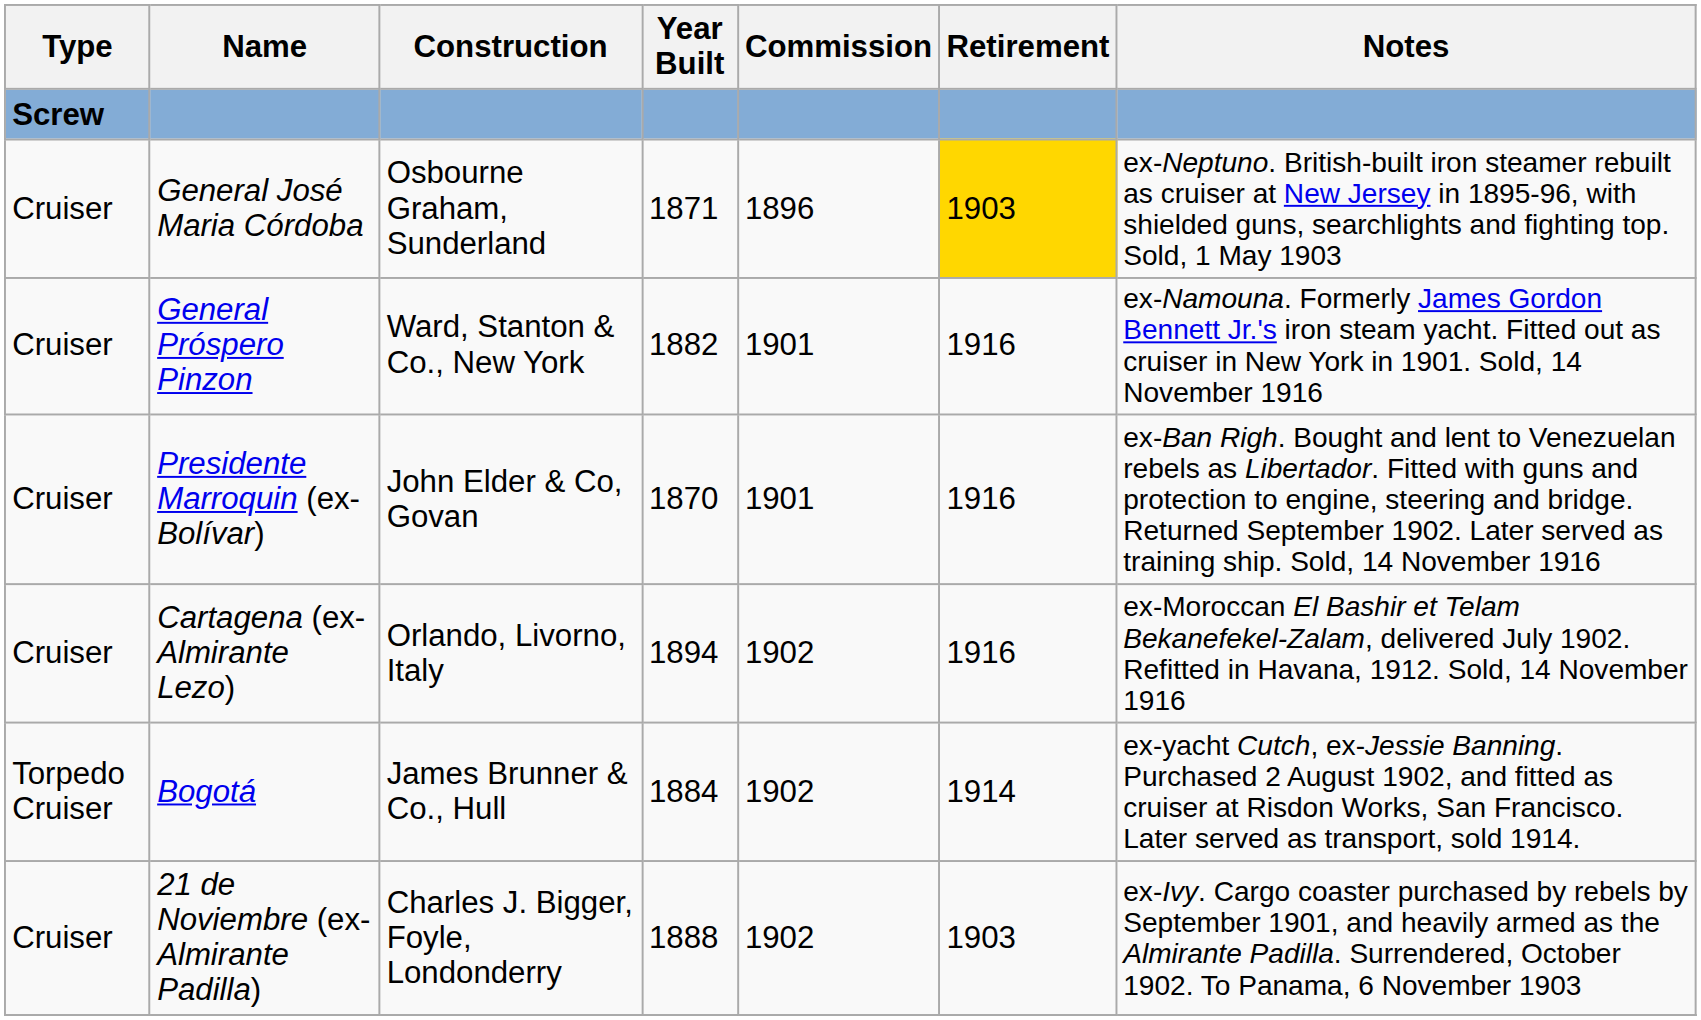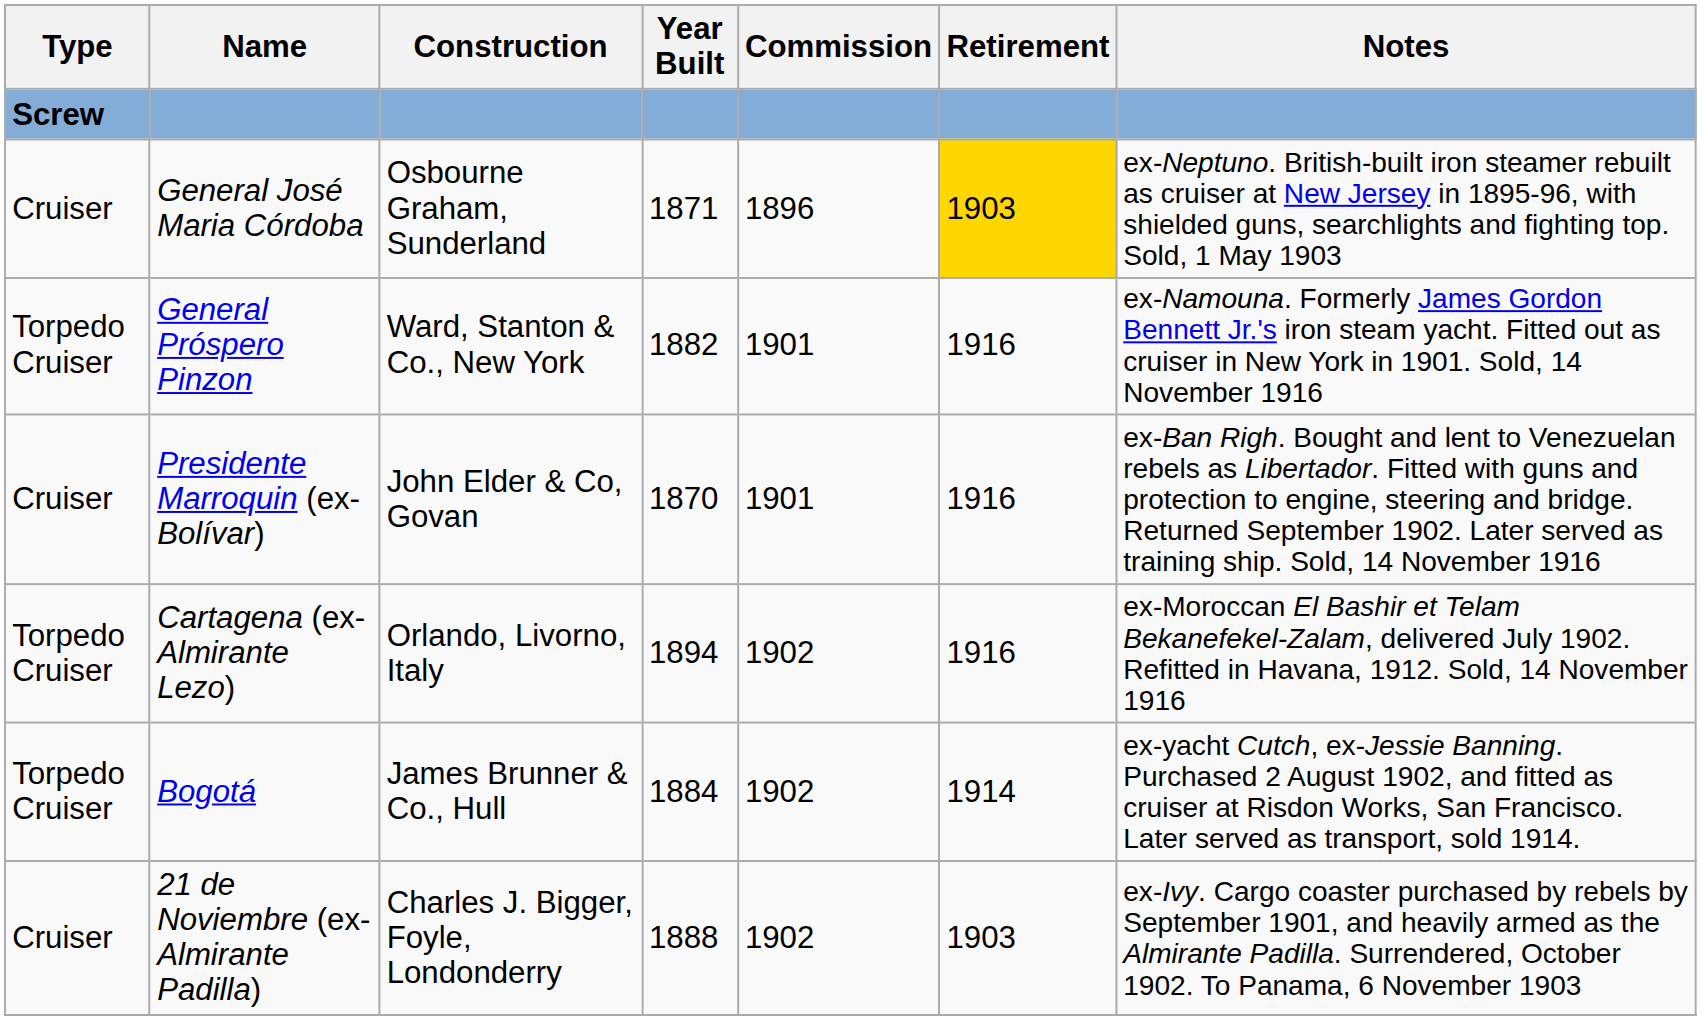General Próspero Pinzon | Type: Cruiser -> Torpedo Cruiser
Cartagena (ex-Almirante Lezo) | Type: Cruiser -> Torpedo Cruiser
